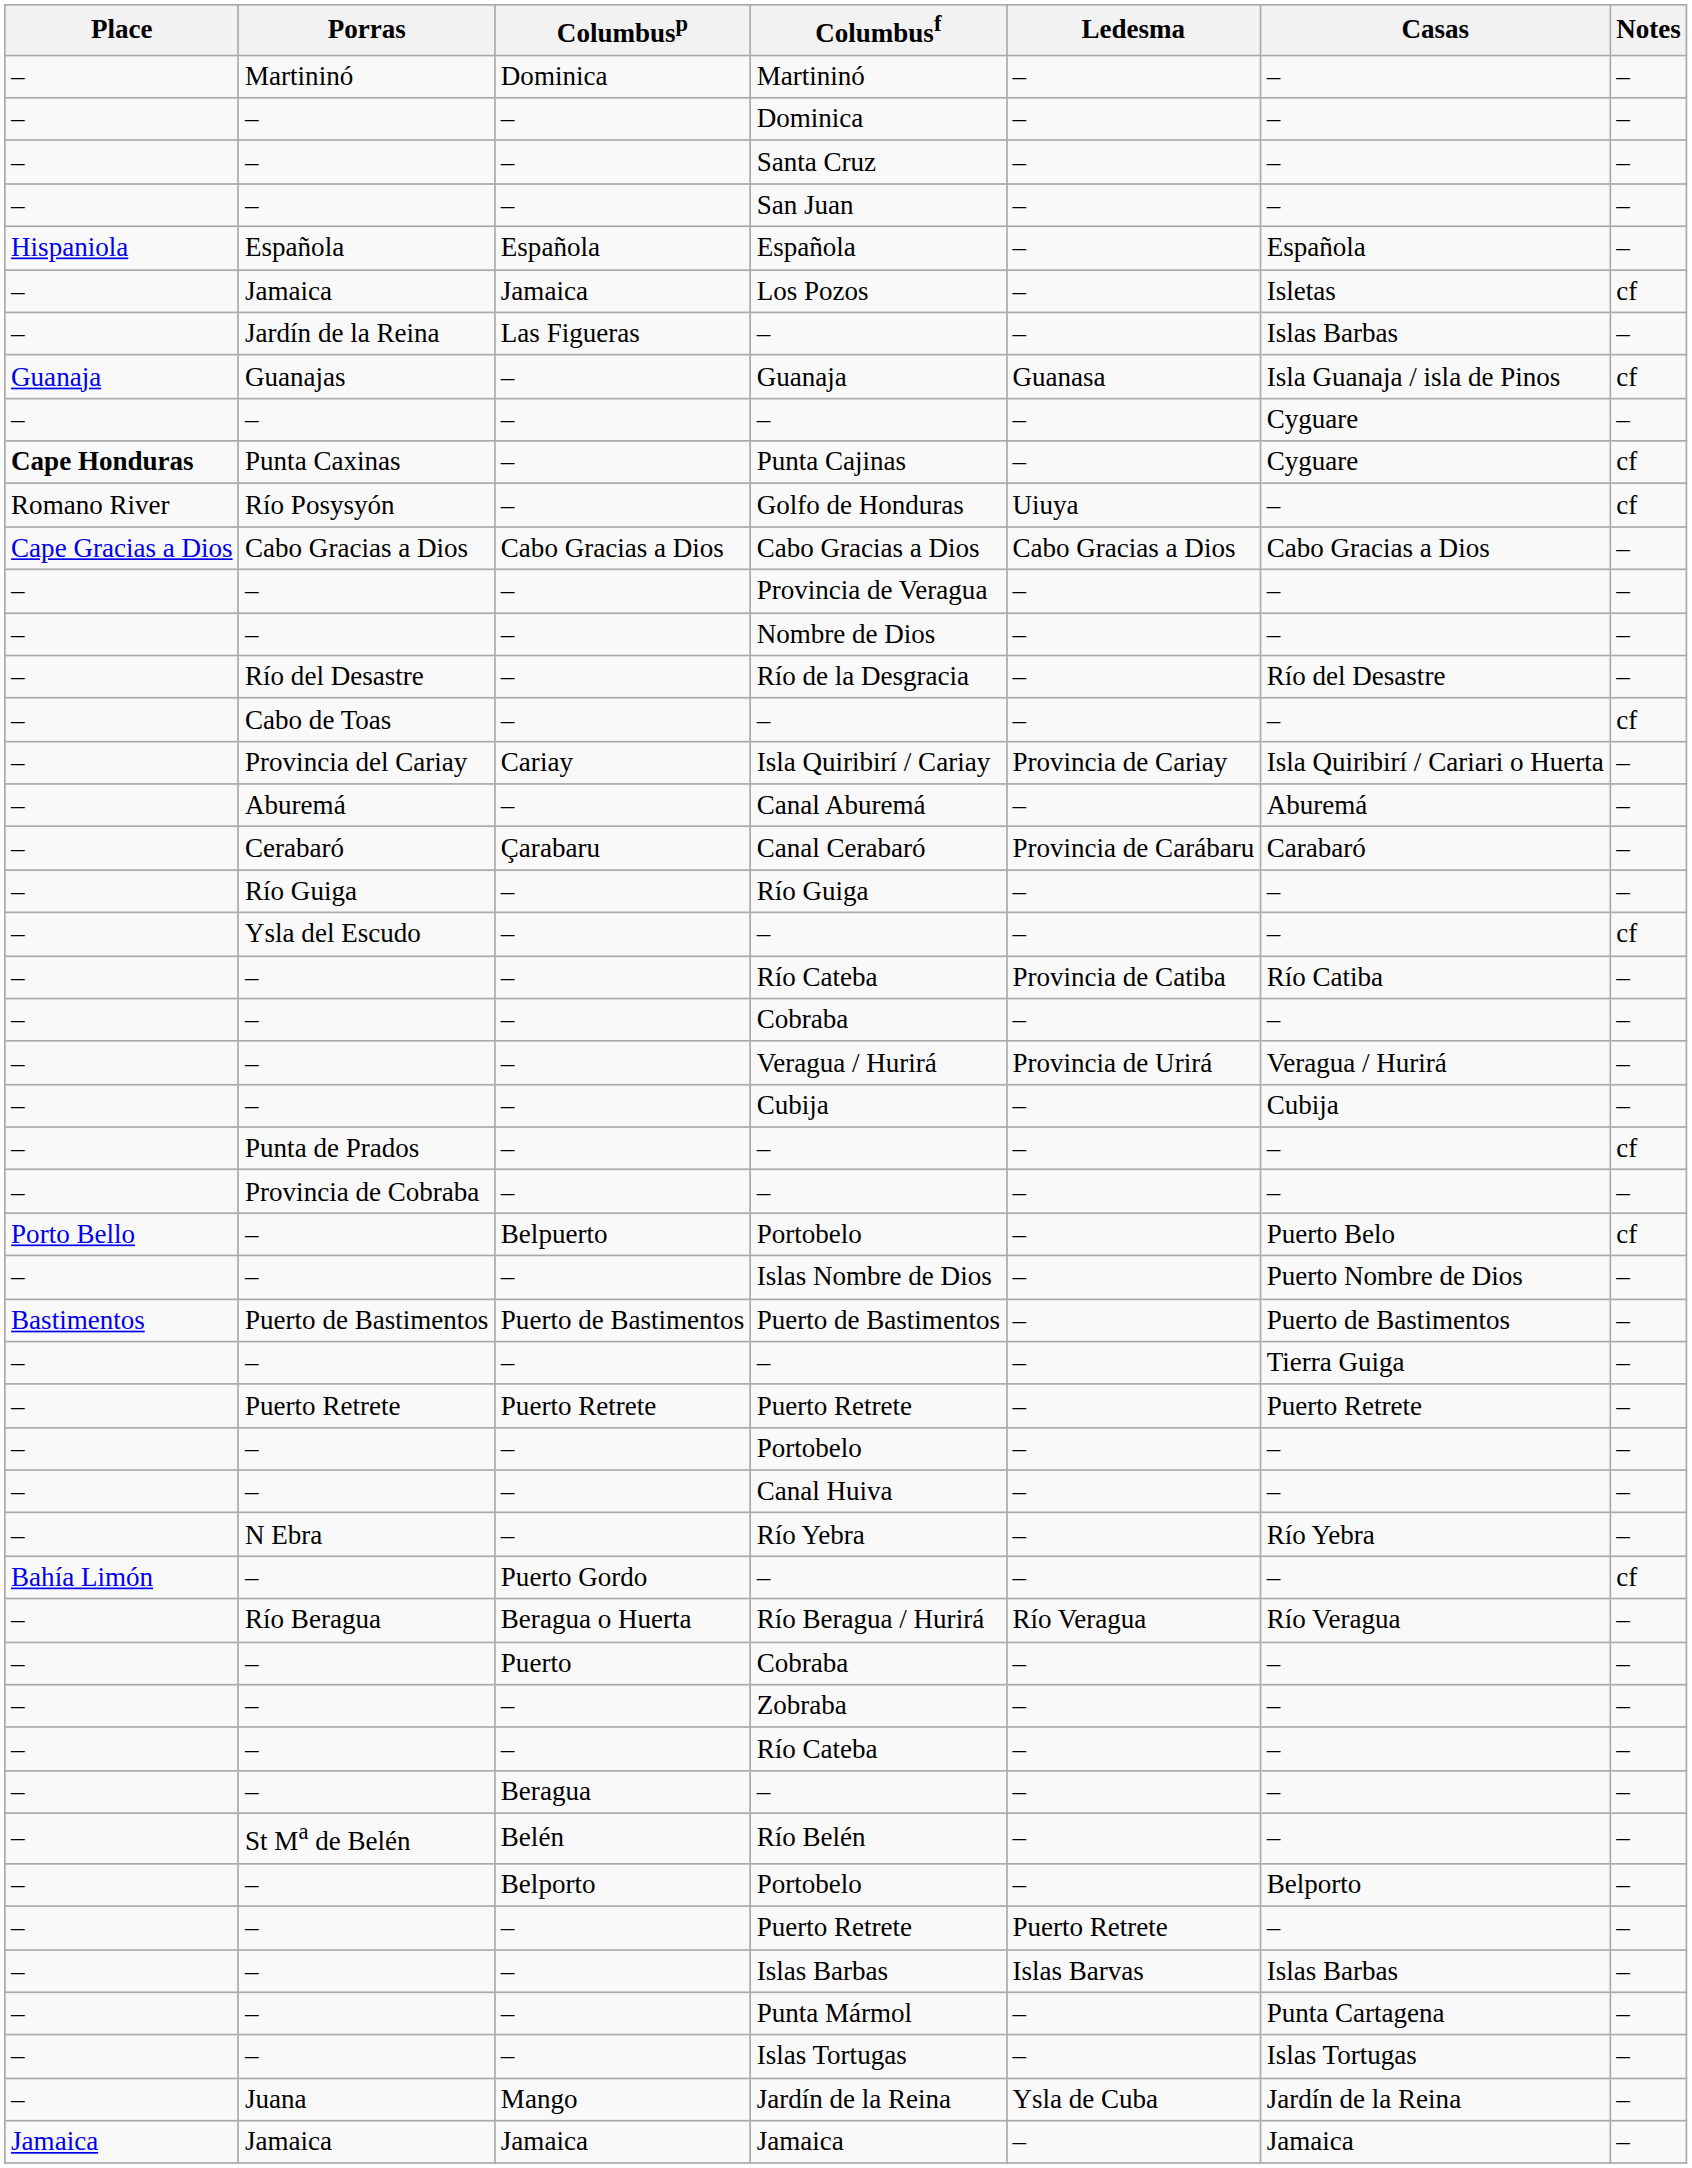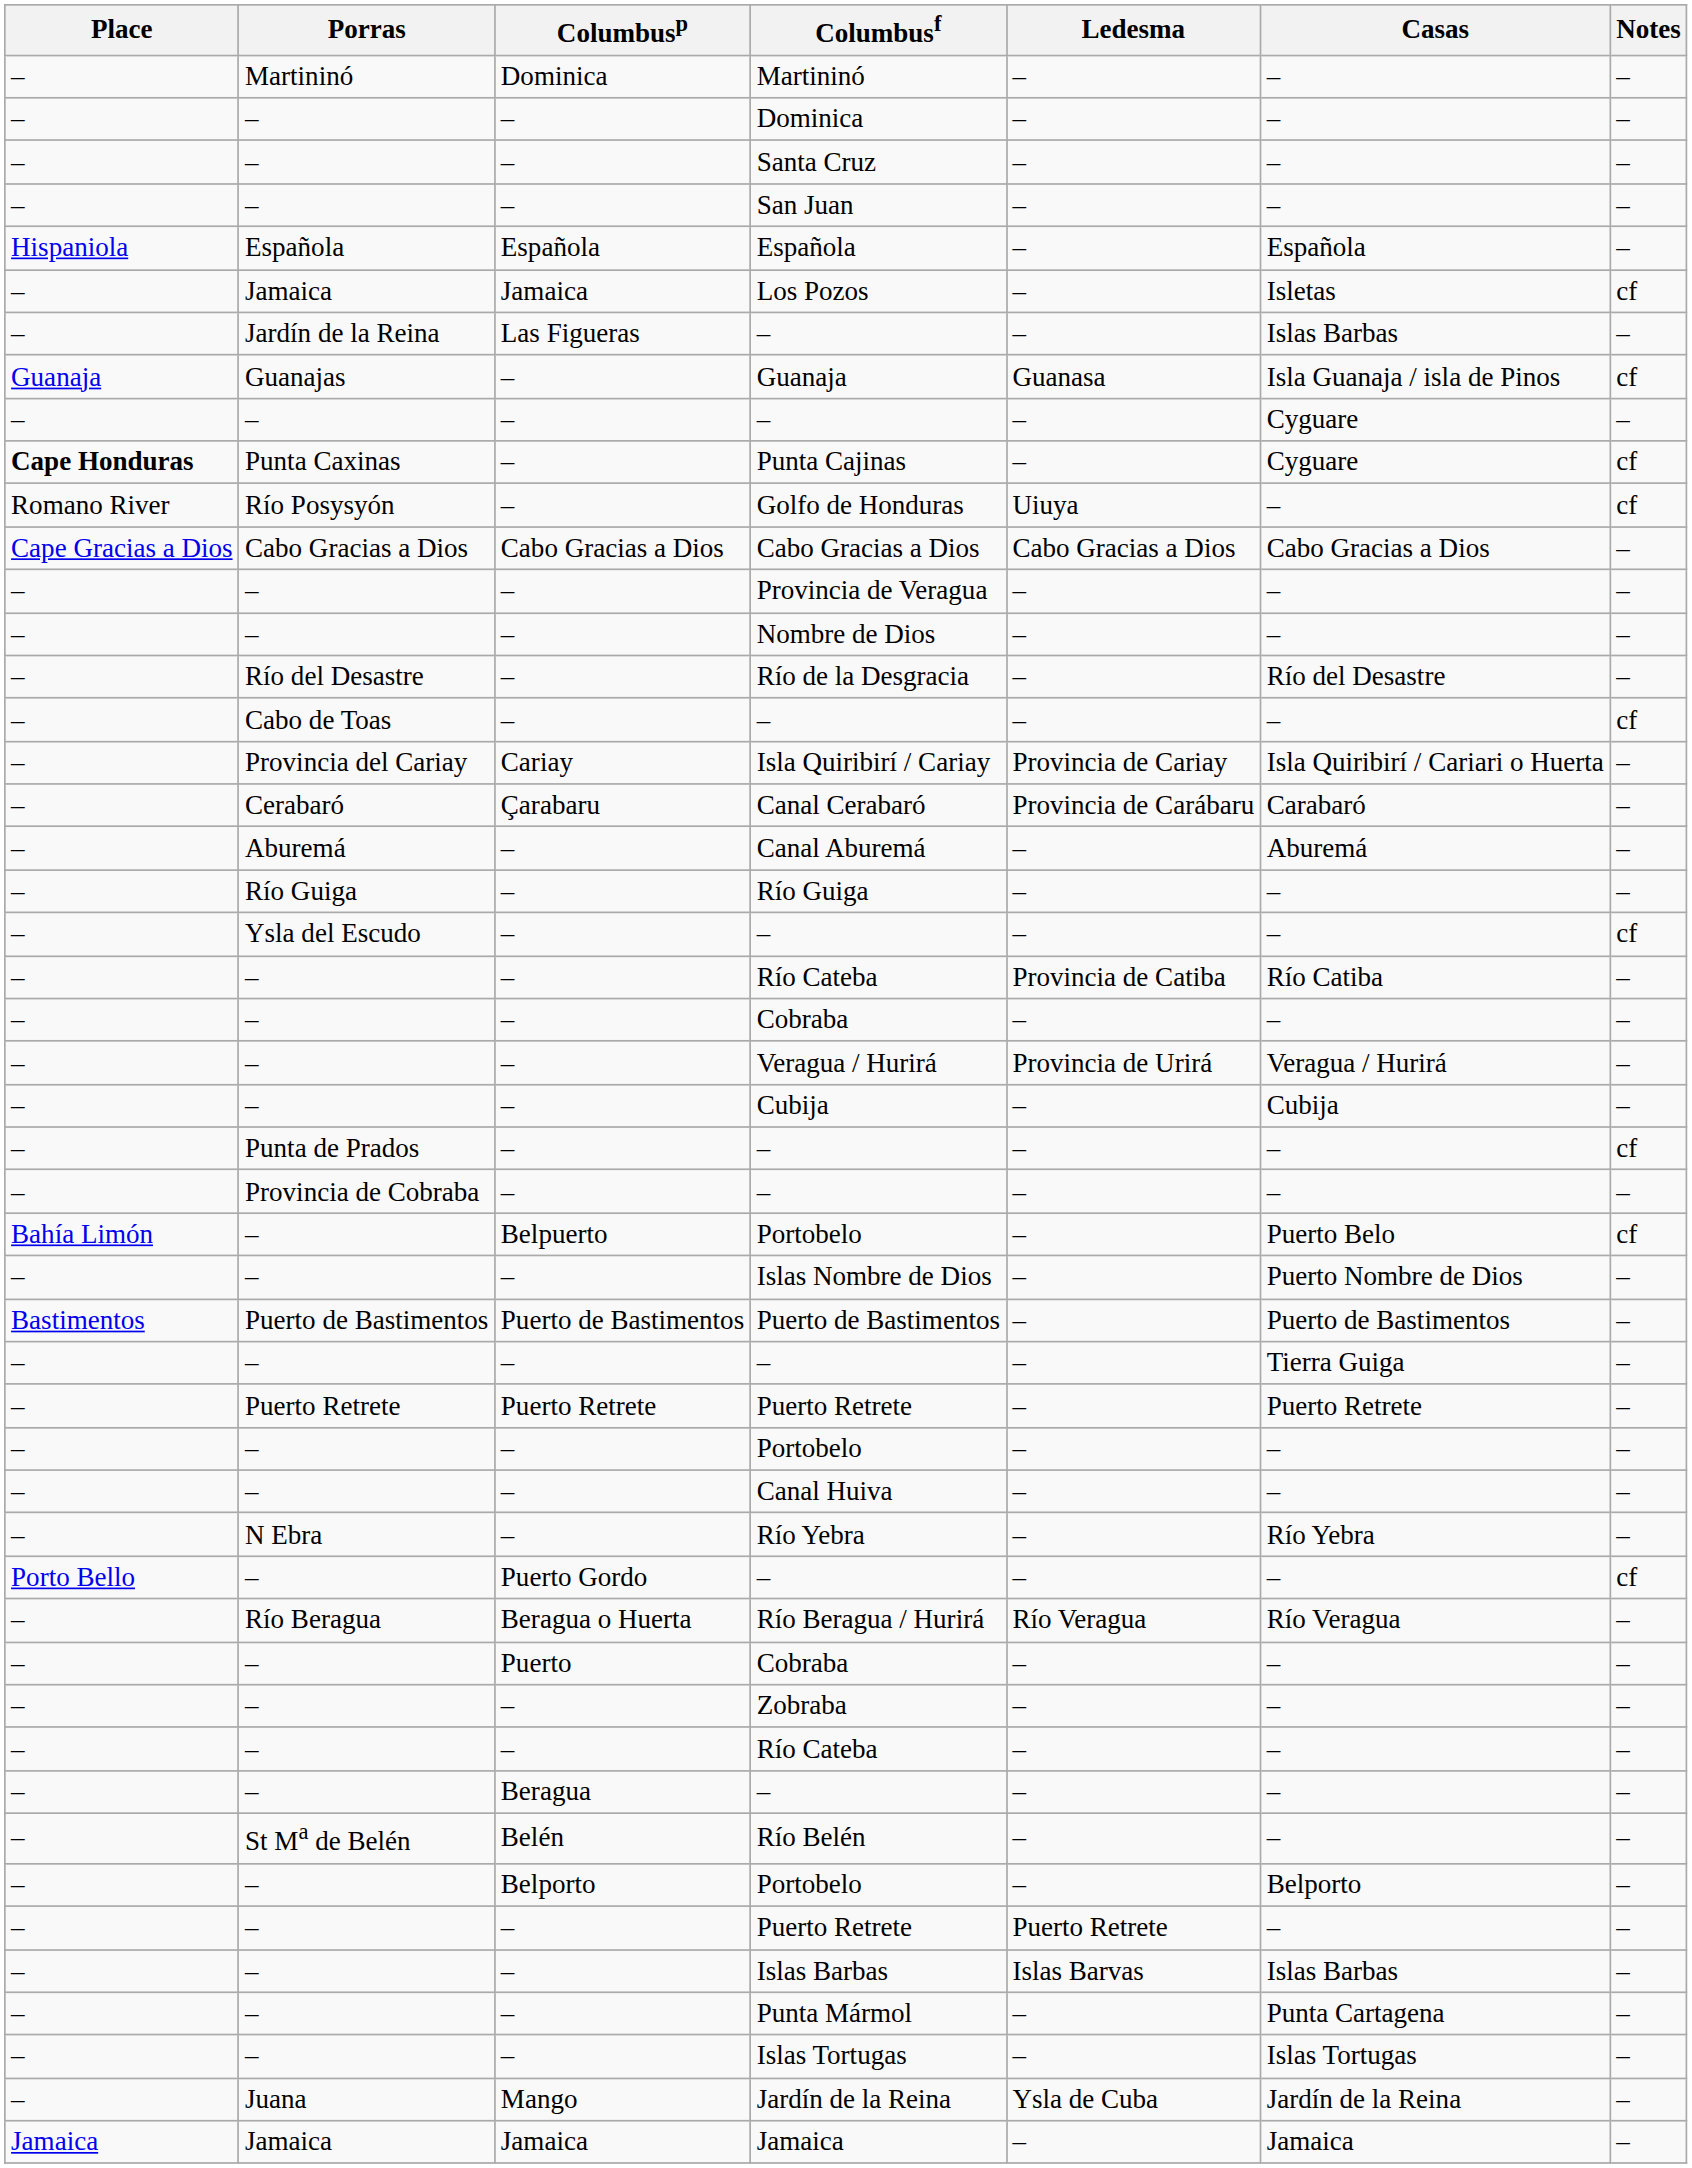rows swapped: Canal Cerabaró <-> Canal Aburemá
Belpuerto / Portobelo | Place: Porto Bello -> Bahía Limón
Puerto Gordo / – | Place: Bahía Limón -> Porto Bello
